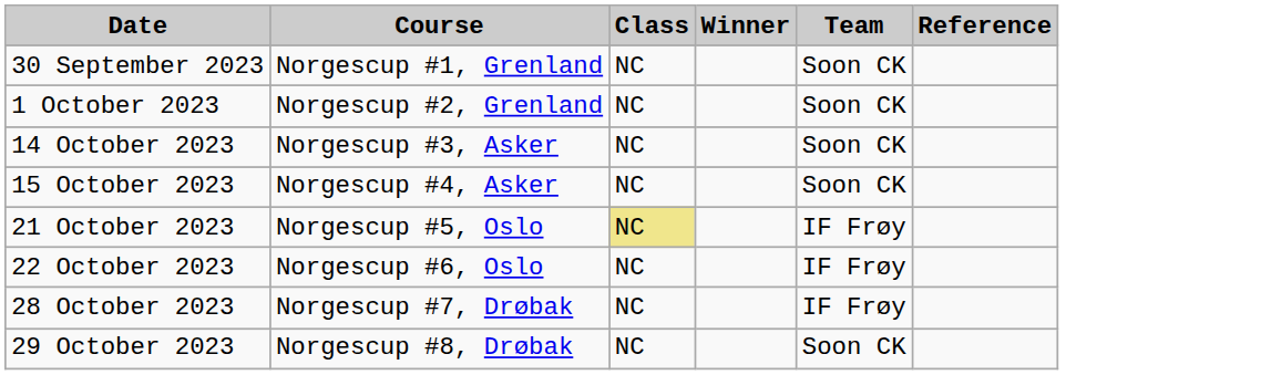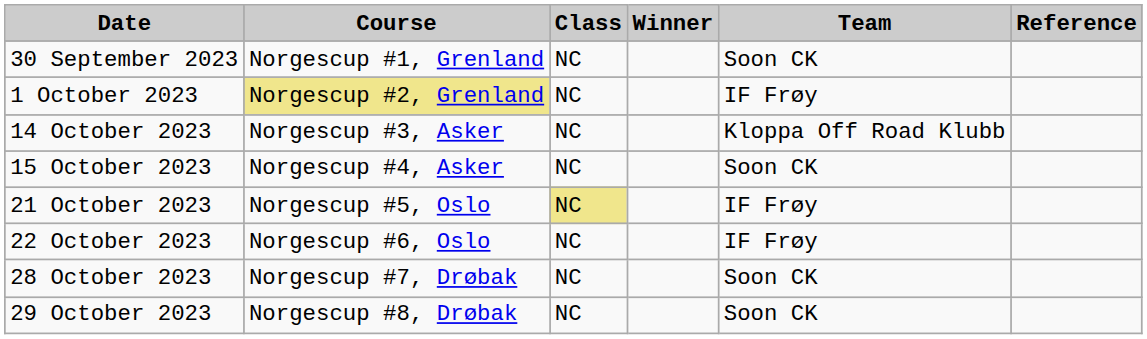1 October 2023 | Course: no background -> khaki background
1 October 2023 | Team: Soon CK -> IF Frøy
14 October 2023 | Team: Soon CK -> Kloppa Off Road Klubb
28 October 2023 | Team: IF Frøy -> Soon CK
